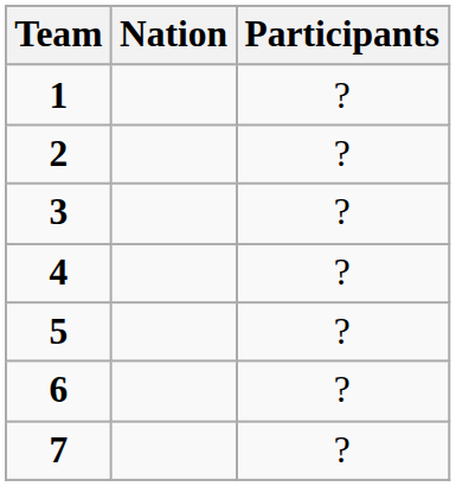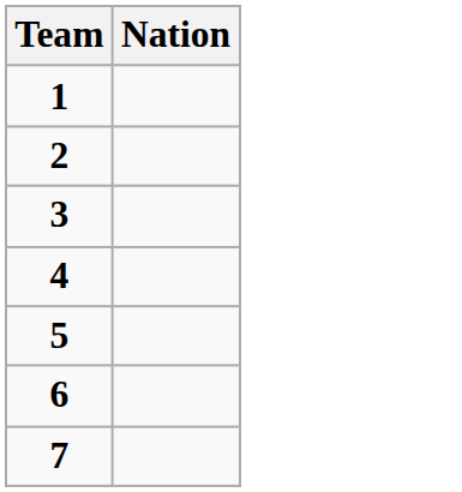- column: Participants | ? | ? | ? | ? | ? | ? | ?
